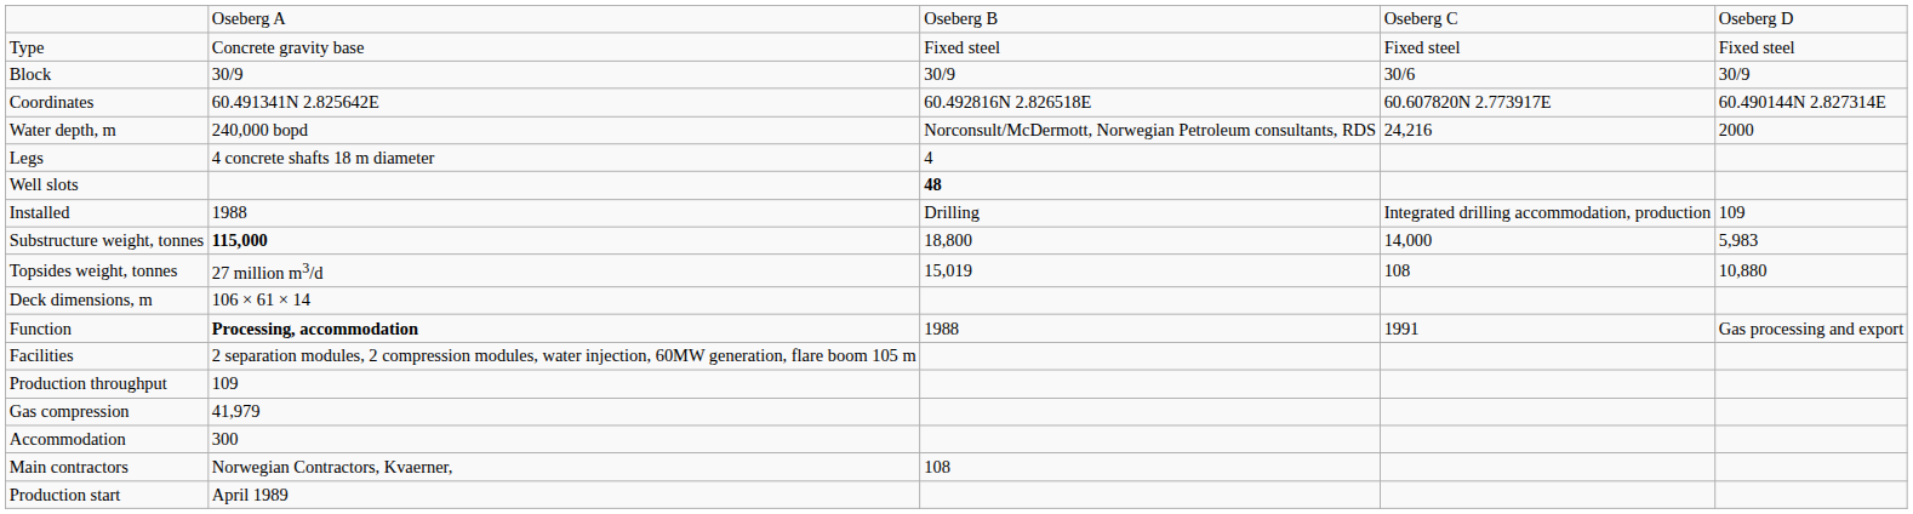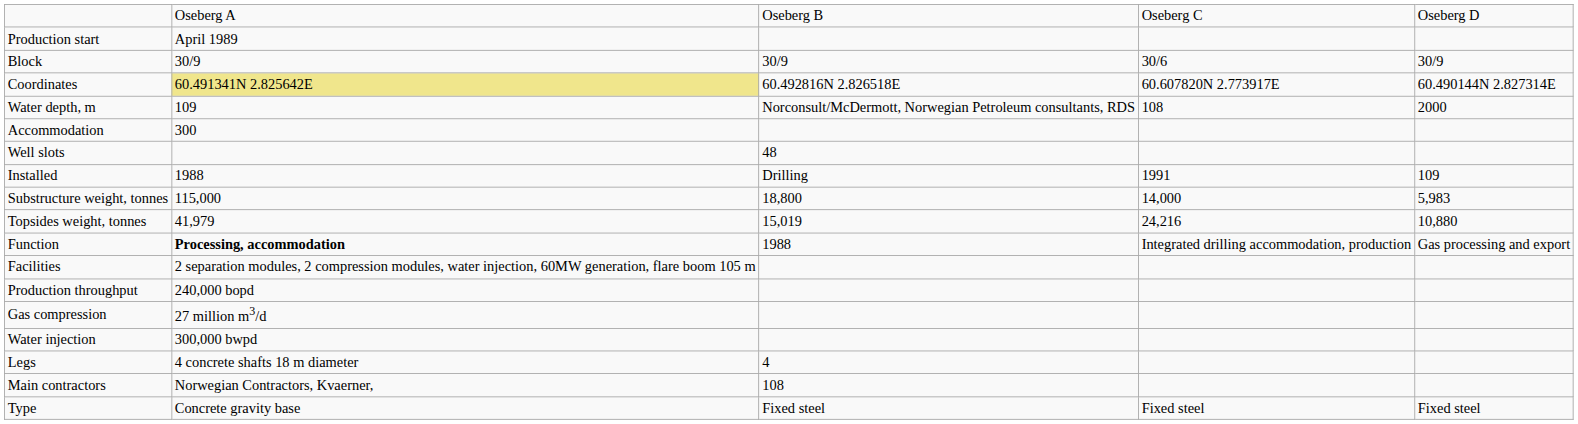rows swapped: Type <-> Production start
Coordinates | column 2: no background -> khaki background
Water depth, m | column 2: 240,000 bopd -> 109
Water depth, m | column 4: 24,216 -> 108
rows swapped: Legs <-> Accommodation
Well slots | column 3: bold -> normal
Installed | column 4: Integrated drilling accommodation, production -> 1991
Substructure weight, tonnes | column 2: bold -> normal
Topsides weight, tonnes | column 2: 27 million m3/d -> 41,979
Topsides weight, tonnes | column 4: 108 -> 24,216
- row: Deck dimensions, m | 106 × 61 × 14
Function | column 4: 1991 -> Integrated drilling accommodation, production
Production throughput | column 2: 109 -> 240,000 bopd
Gas compression | column 2: 41,979 -> 27 million m3/d
+ row: Water injection | 300,000 bwpd
